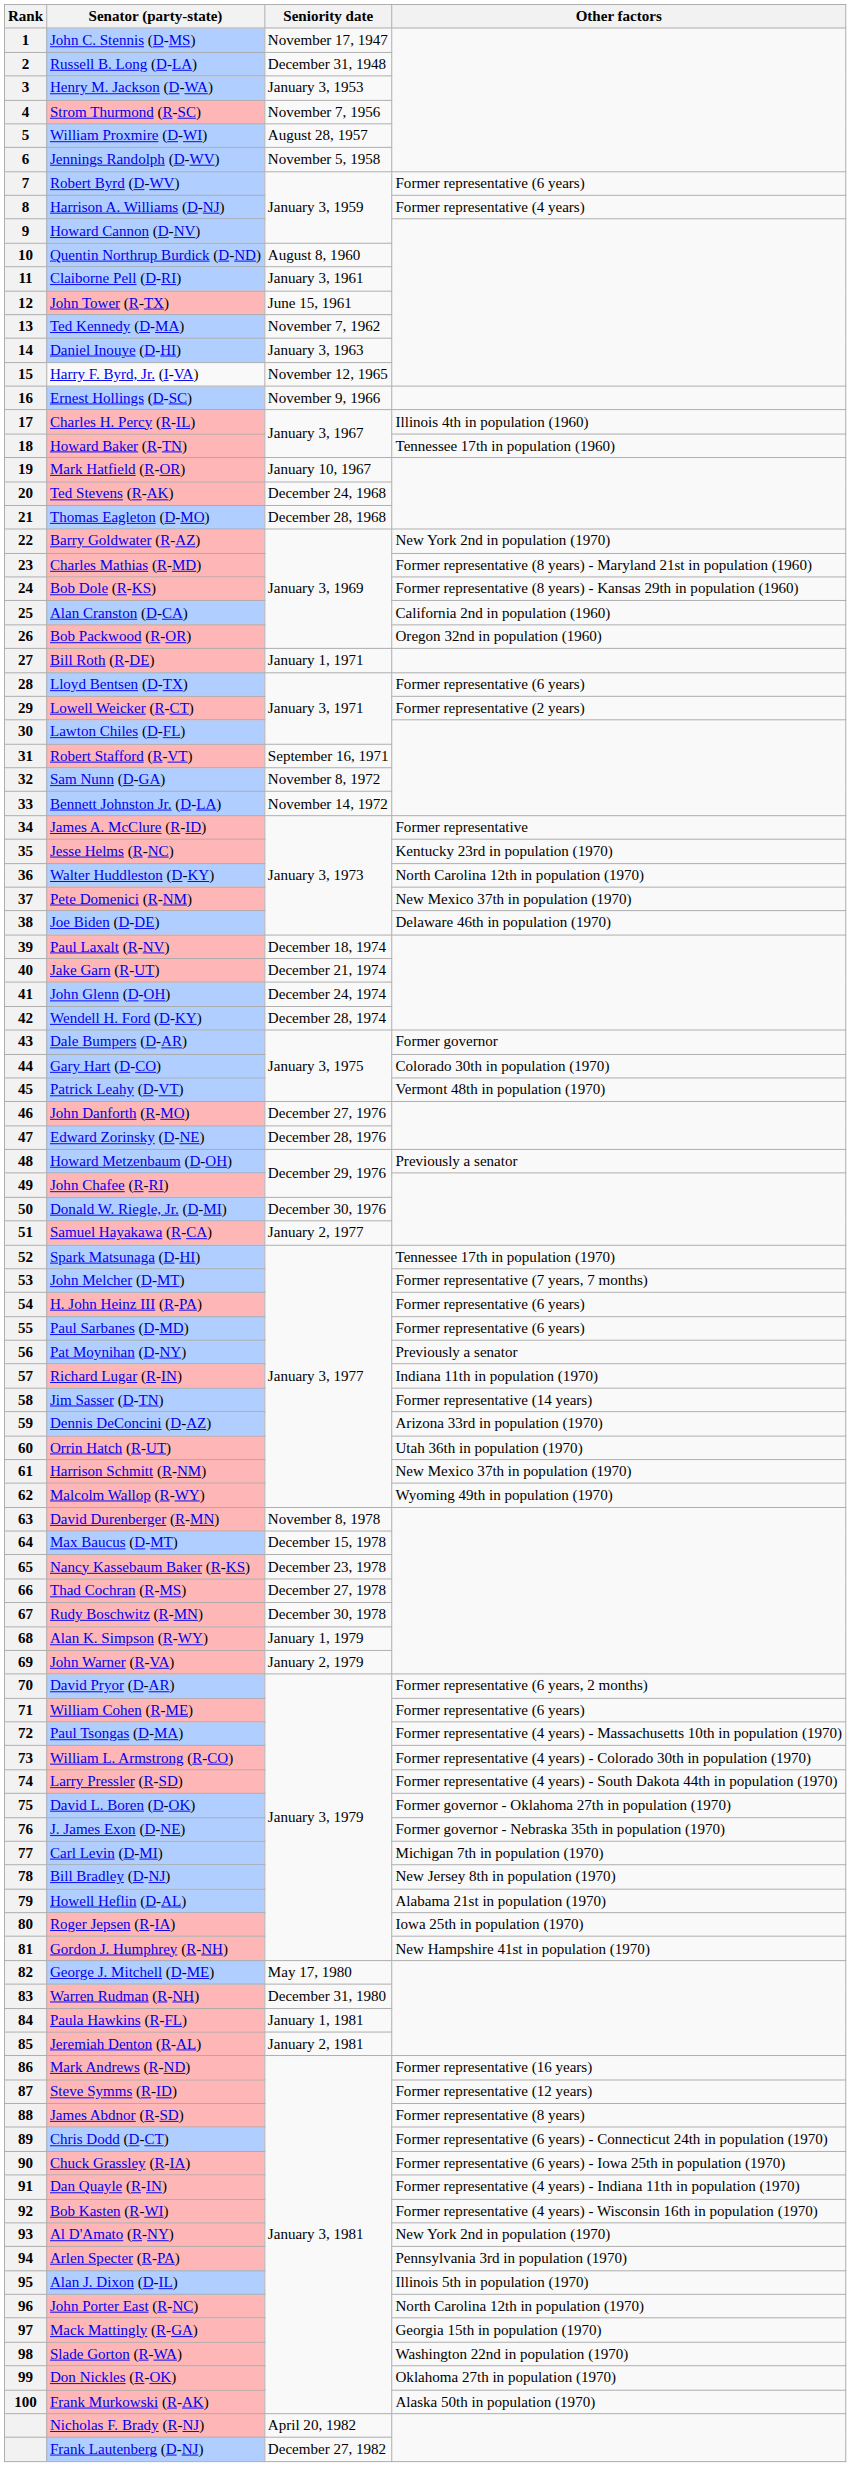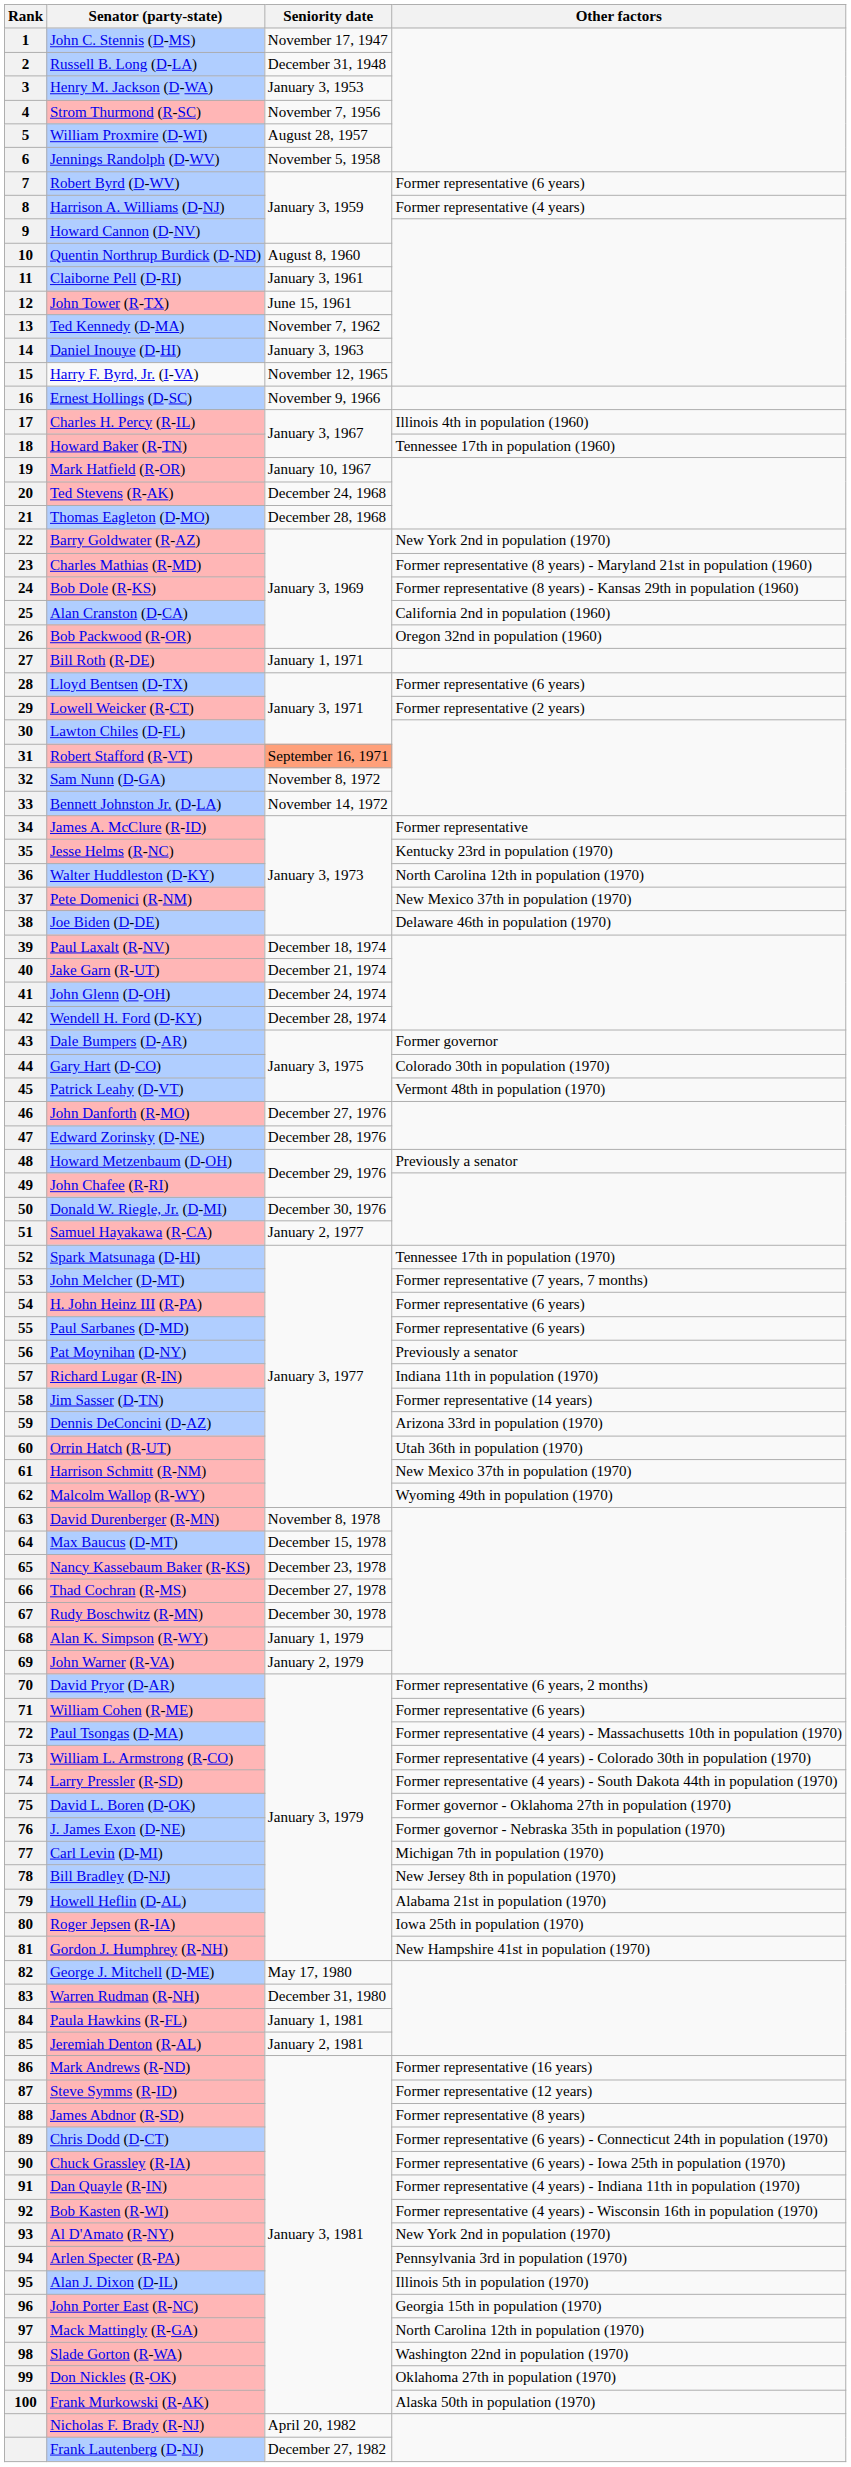Robert Stafford (R-VT) | Seniority date: no background -> lightsalmon background
John Porter East (R-NC) | Other factors: North Carolina 12th in population (1970) -> Georgia 15th in population (1970)
Mack Mattingly (R-GA) | Other factors: Georgia 15th in population (1970) -> North Carolina 12th in population (1970)
